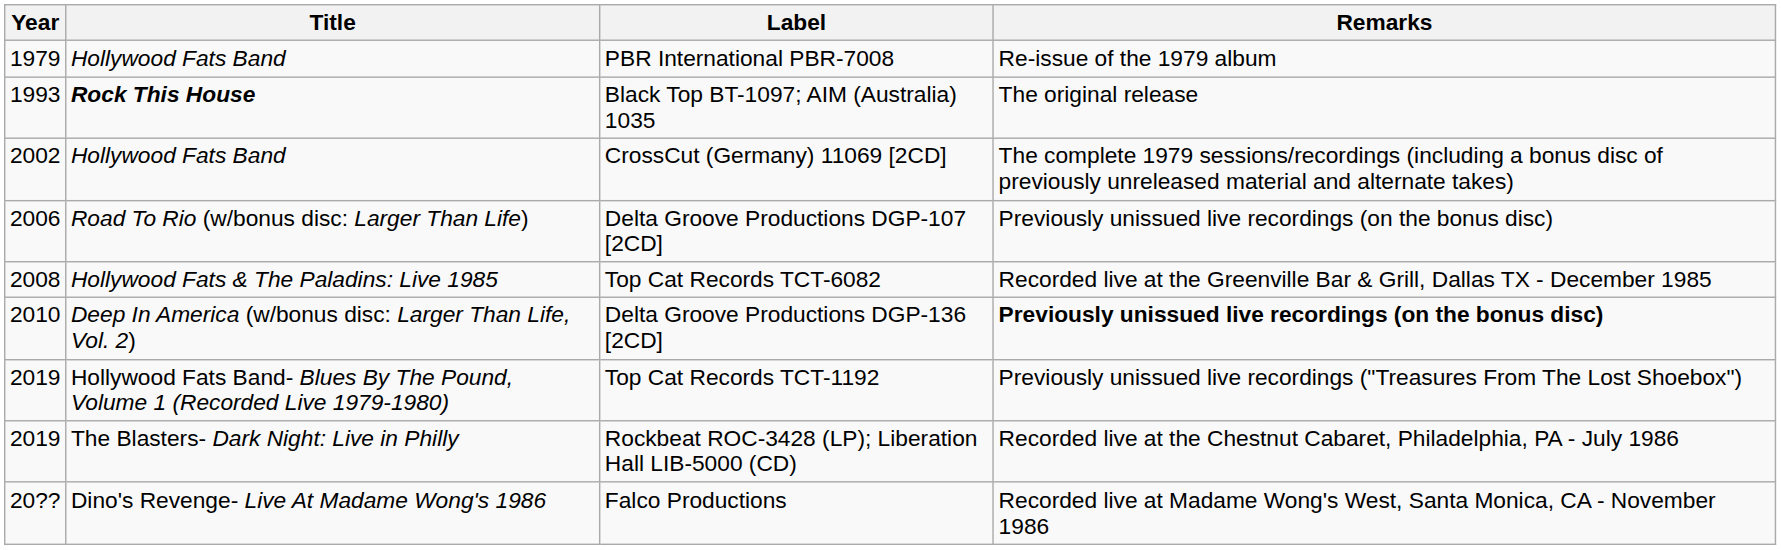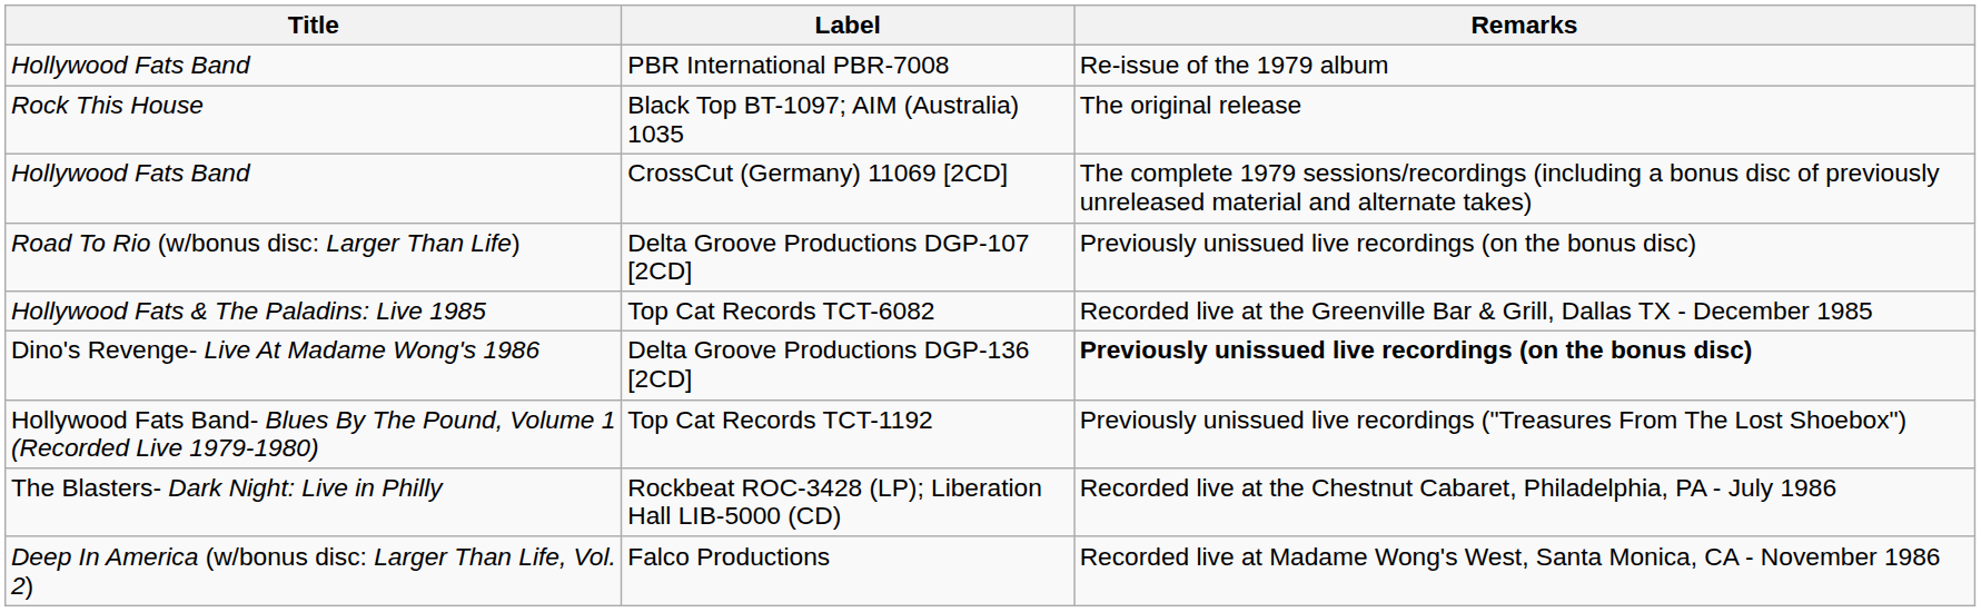- column: Year | 1979 | 1993 | 2002 | 2006 | 2008 | 2010 | 2019 | 2019 | 20??
Black Top BT-1097; AIM (Australia) 1035 | Title: bold -> normal
Delta Groove Productions DGP-136 [2CD] | Title: Deep In America (w/bonus disc: Larger Than Life, Vol. 2) -> Dino's Revenge- Live At Madame Wong's 1986
Falco Productions | Title: Dino's Revenge- Live At Madame Wong's 1986 -> Deep In America (w/bonus disc: Larger Than Life, Vol. 2)
